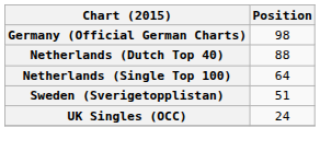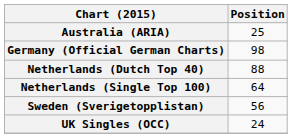+ row: Australia (ARIA) | 25
Sweden (Sverigetopplistan) | Position: 51 -> 56
